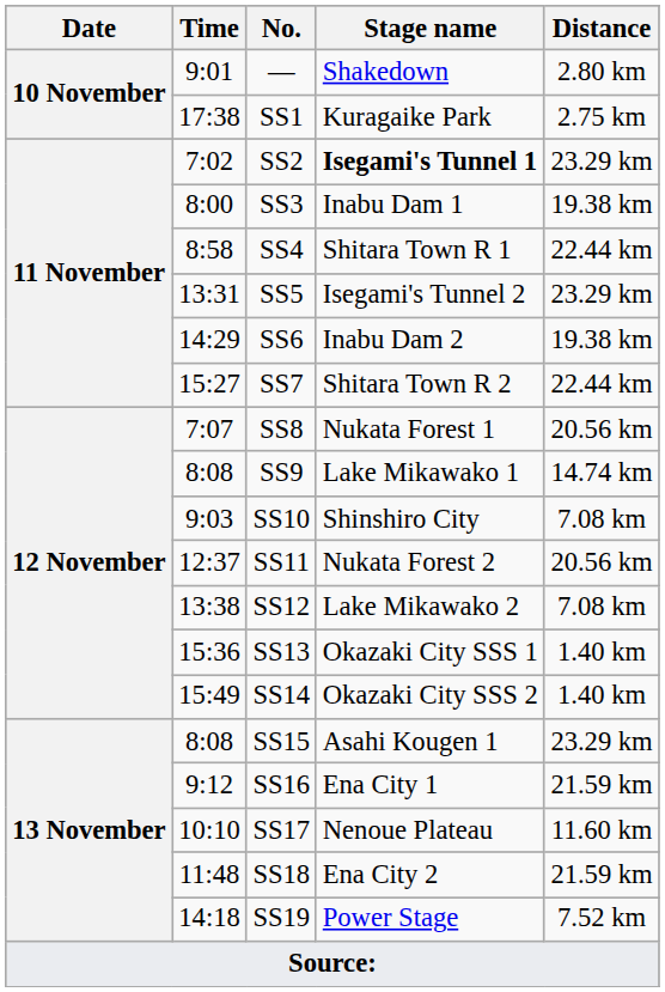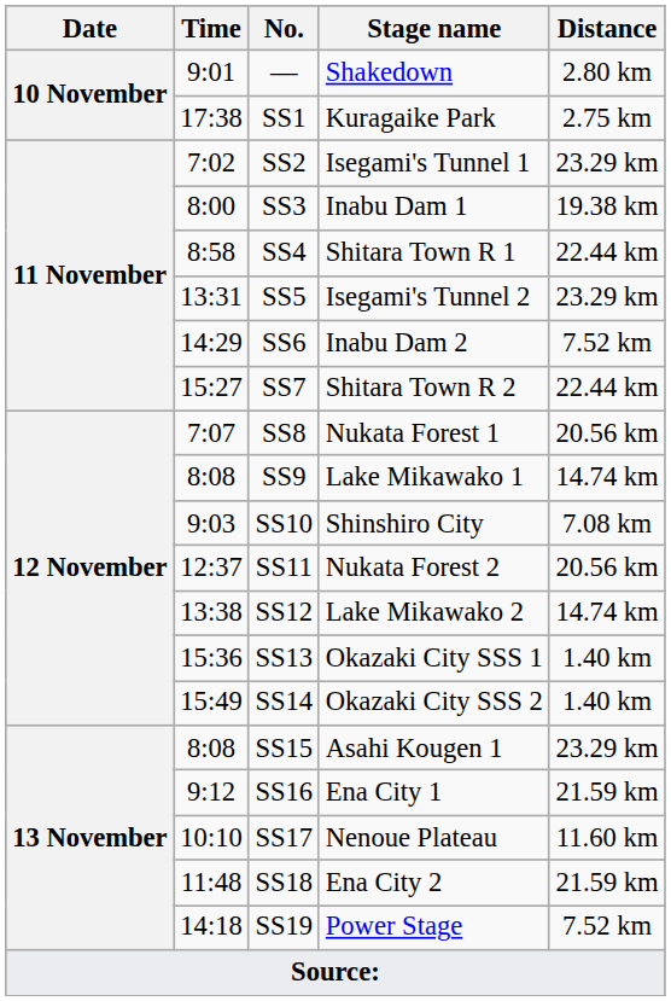SS2 | Stage name: bold -> normal
SS6 | Distance: 19.38 km -> 7.52 km
SS12 | Distance: 7.08 km -> 14.74 km
